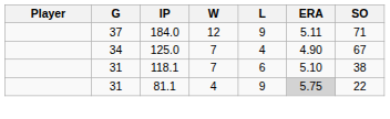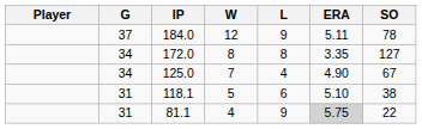184.0 | SO: 71 -> 78
+ row: 34 | 172.0 | 8 | 8 | 3.35 | 127
118.1 | W: 7 -> 5
